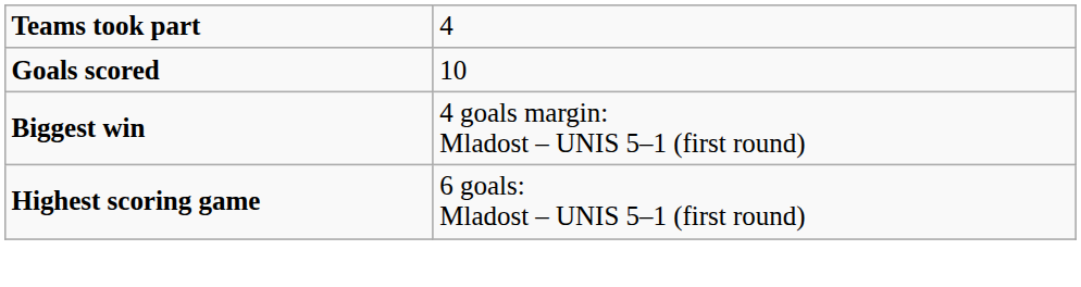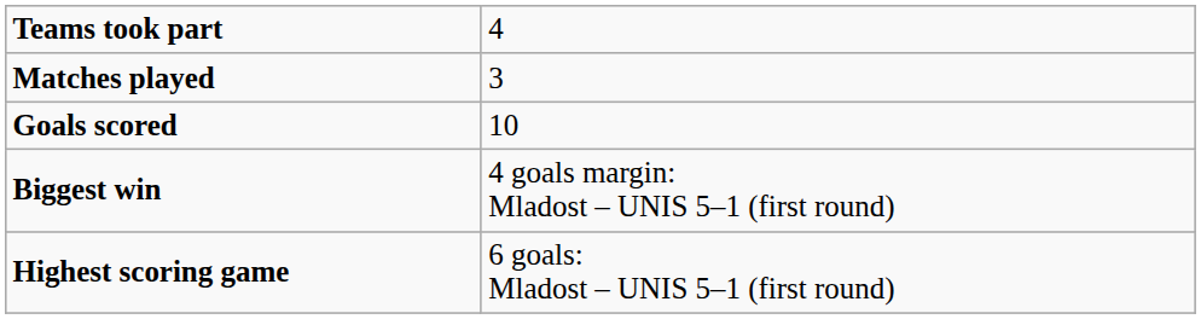+ row: Matches played | 3
